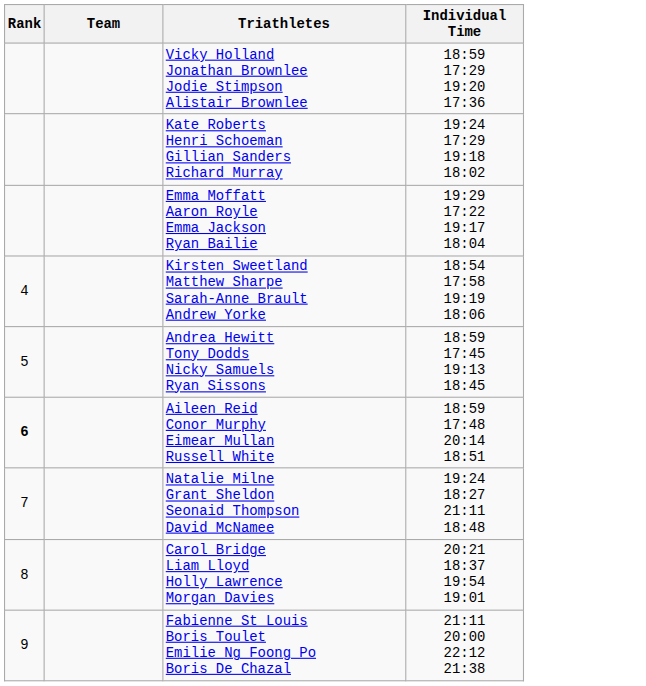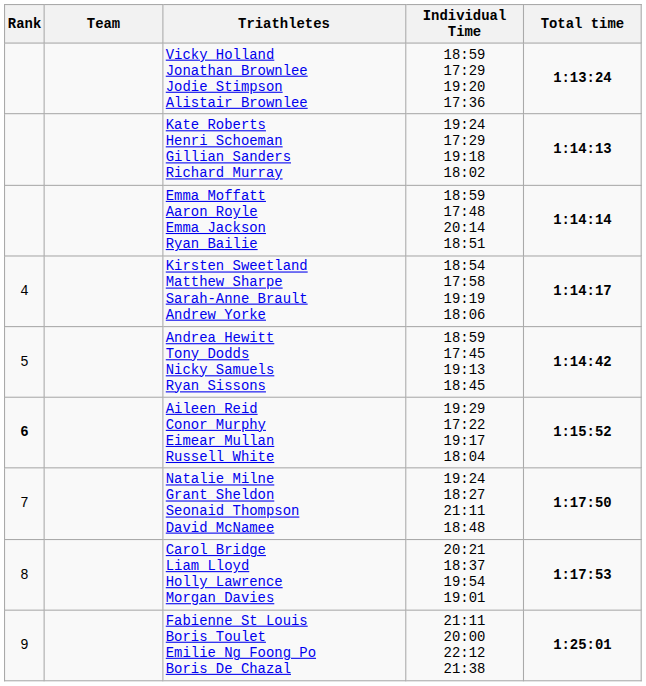+ column: Total time | 1:13:24 | 1:14:13 | 1:14:14 | 1:14:17 | 1:14:42 | 1:15:52 | 1:17:50 | 1:17:53 | 1:25:01
Emma Moffatt Aaron Royle Emma Jackson Ryan Bailie | Individual Time: 19:29 17:22 19:17 18:04 -> 18:59 17:48 20:14 18:51
Aileen Reid Conor Murphy Eimear Mullan Russell White | Individual Time: 18:59 17:48 20:14 18:51 -> 19:29 17:22 19:17 18:04
